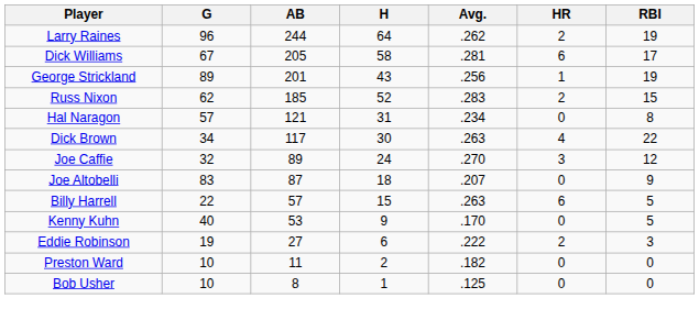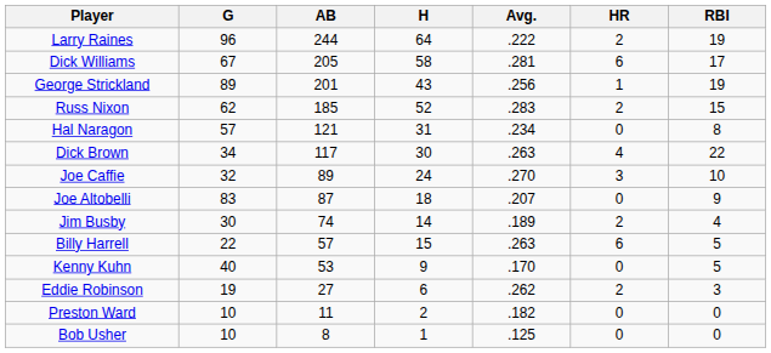Larry Raines | Avg.: .262 -> .222
Joe Caffie | RBI: 12 -> 10
+ row: Jim Busby | 30 | 74 | 14 | .189 | 2 | 4
Eddie Robinson | Avg.: .222 -> .262
